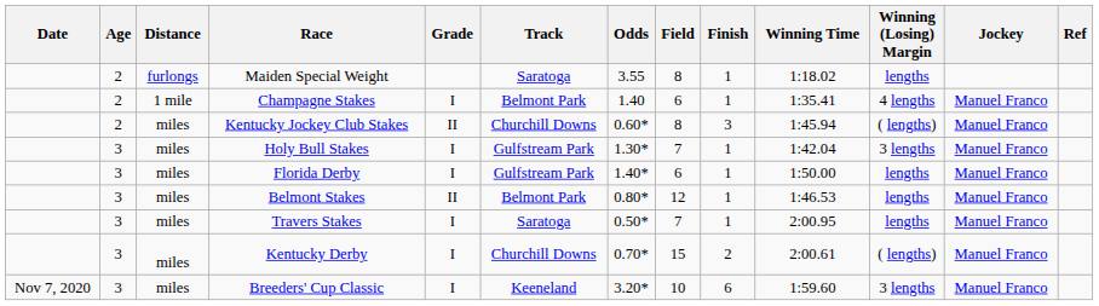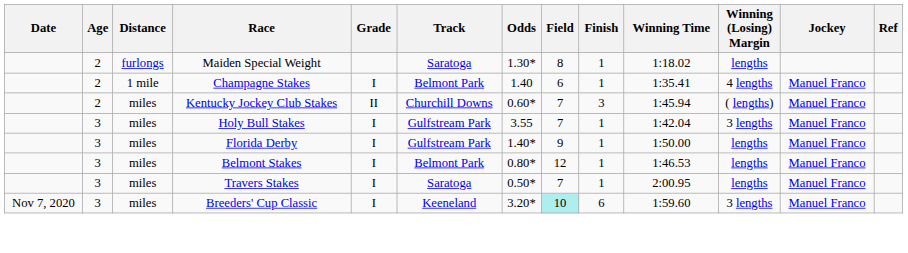Maiden Special Weight | Odds: 3.55 -> 1.30*
Kentucky Jockey Club Stakes | Field: 8 -> 7
Holy Bull Stakes | Odds: 1.30* -> 3.55
Florida Derby | Field: 6 -> 9
Belmont Stakes | Grade: II -> I
- row: 3 | miles | Kentucky Derby | I | Churchill Downs | 0.70* | 15 | 2 | 2:00.61 | ( lengths) | Manuel Franco
Breeders' Cup Classic | Field: no background -> paleturquoise background
